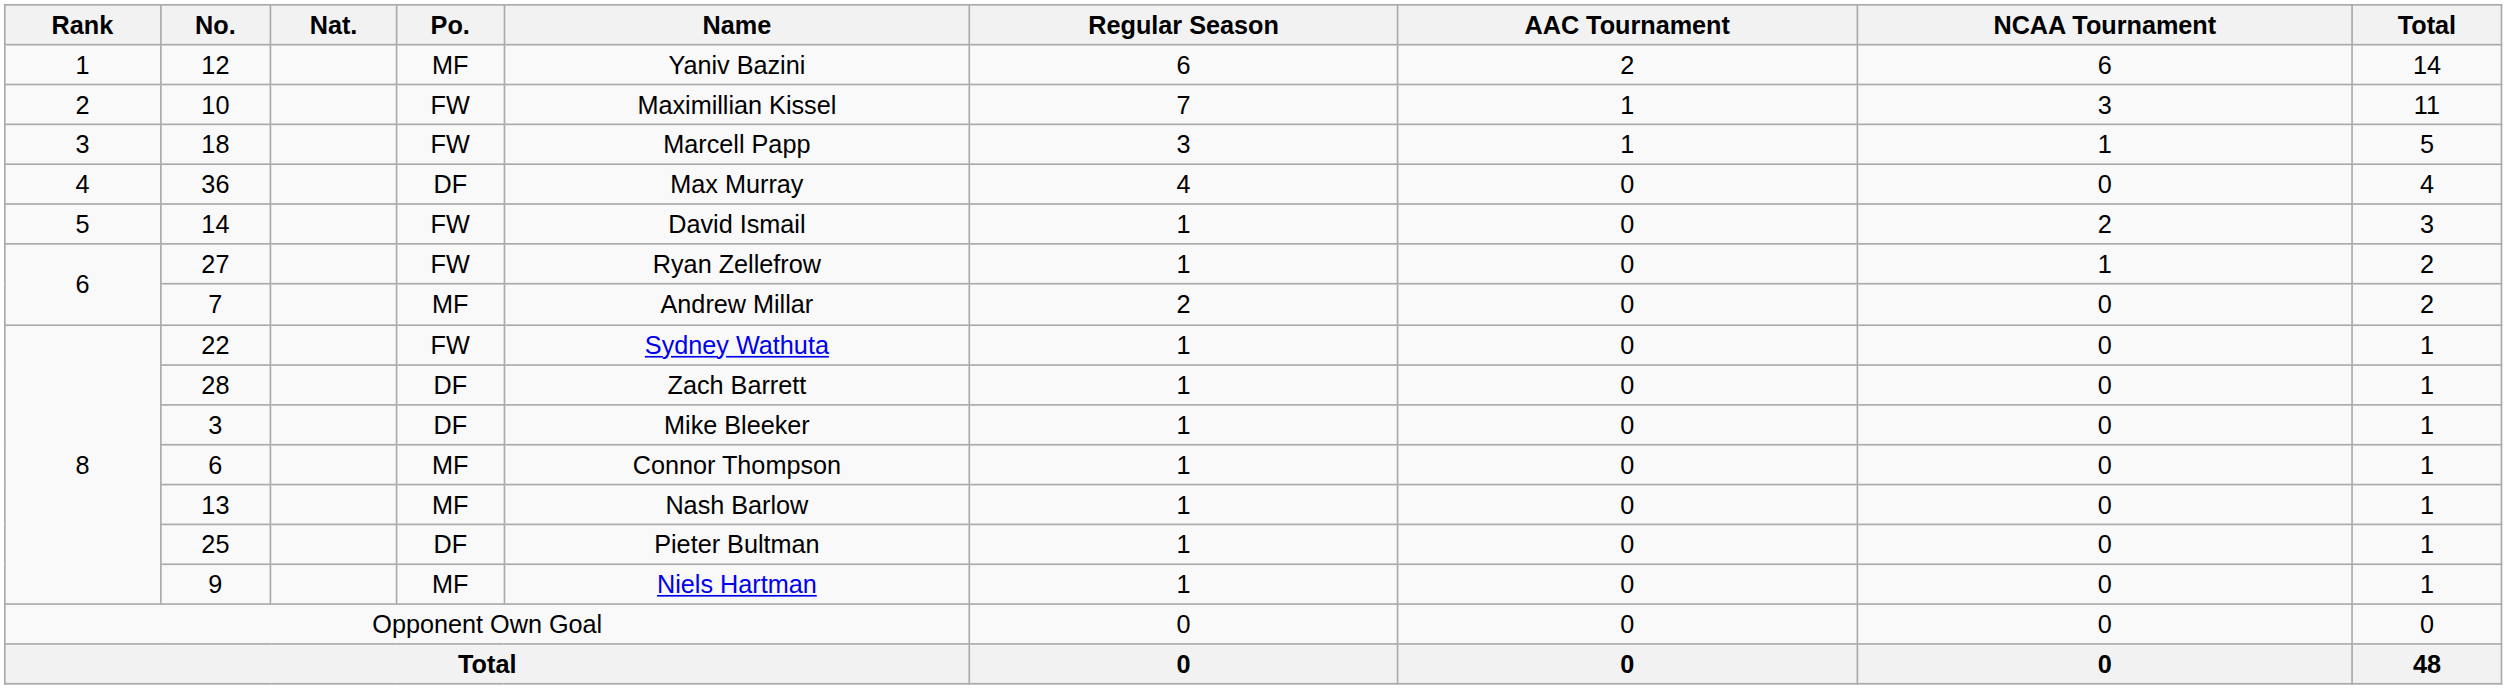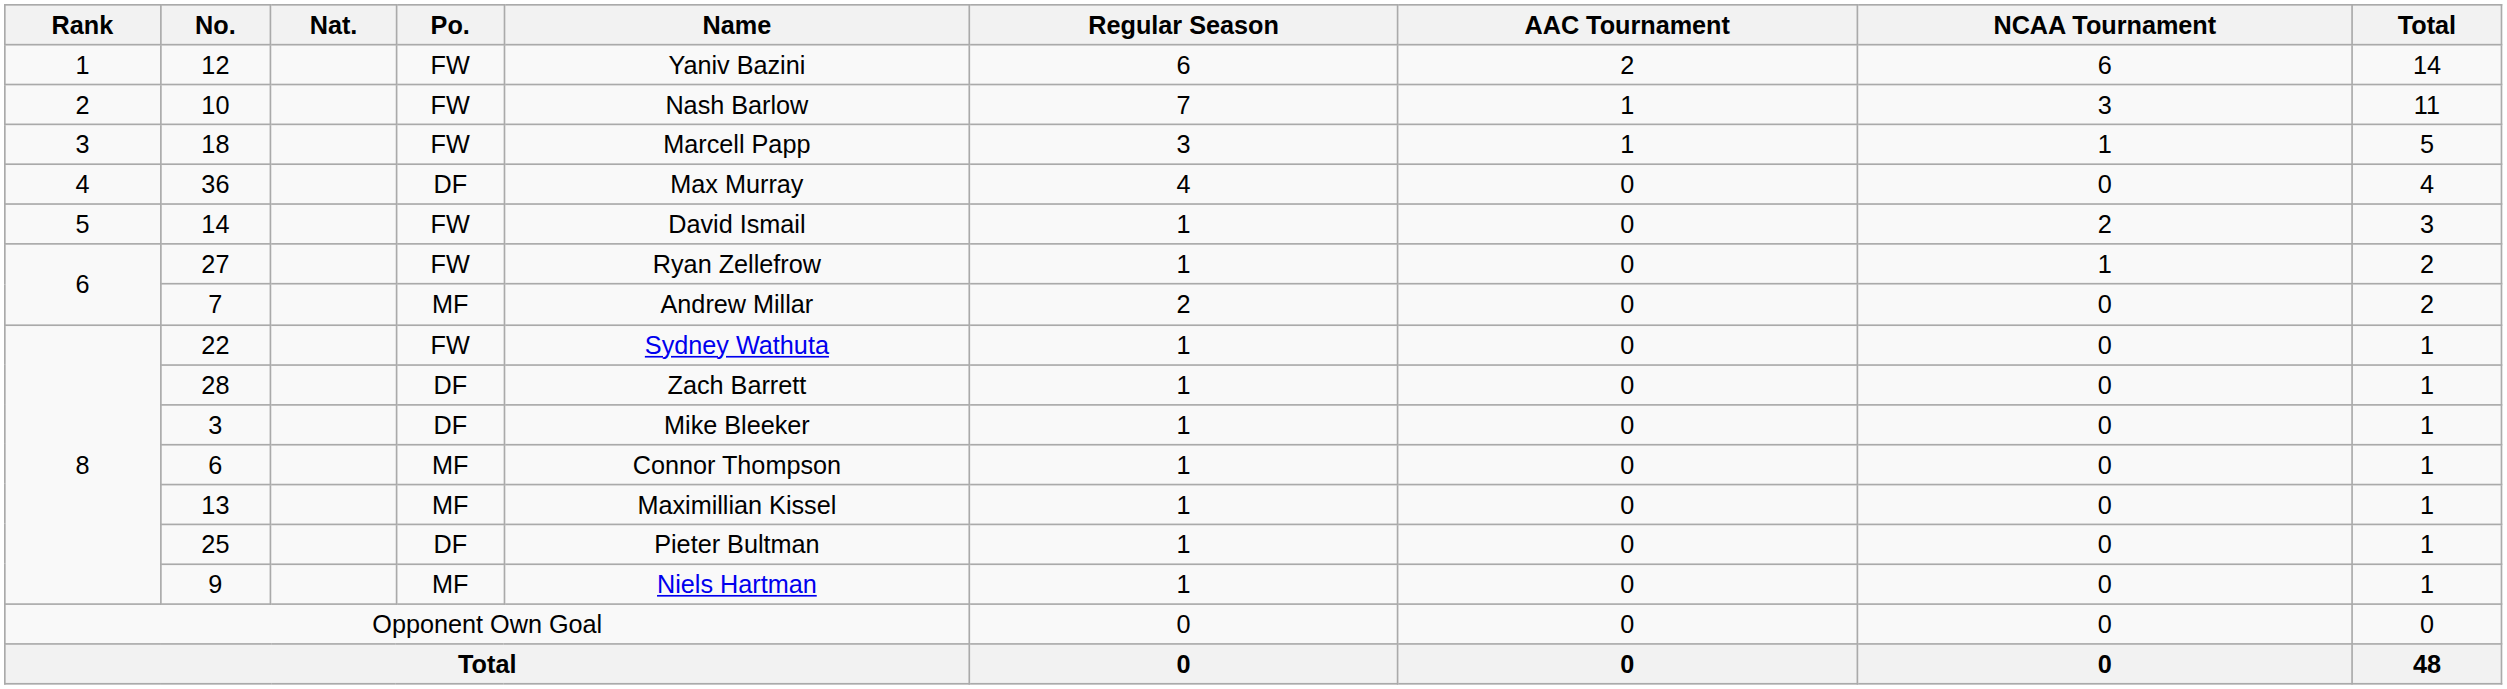12 | Po.: MF -> FW
10 | Name: Maximillian Kissel -> Nash Barlow
13 | Name: Nash Barlow -> Maximillian Kissel
